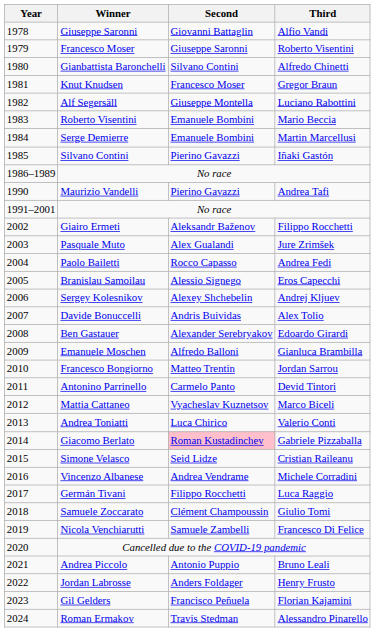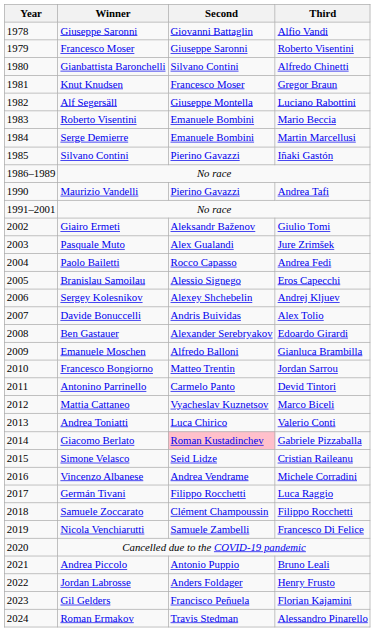Giairo Ermeti | Third: Filippo Rocchetti -> Giulio Tomi
Samuele Zoccarato | Third: Giulio Tomi -> Filippo Rocchetti
